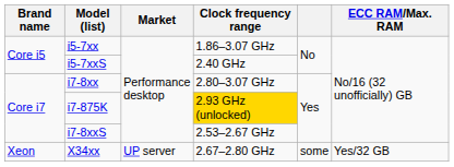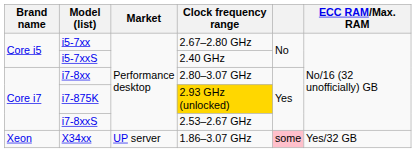i5-7xx | Clock frequency range: 1.86–3.07 GHz -> 2.67–2.80 GHz
X34xx | Clock frequency range: 2.67–2.80 GHz -> 1.86–3.07 GHz
X34xx | column 5: no background -> pink background
